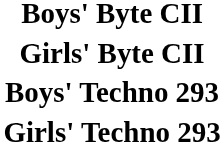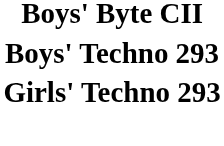- row: Girls' Byte CII
